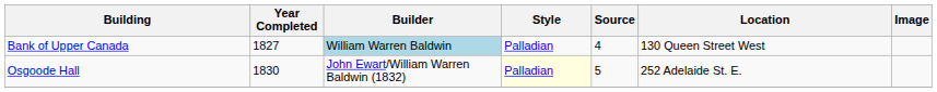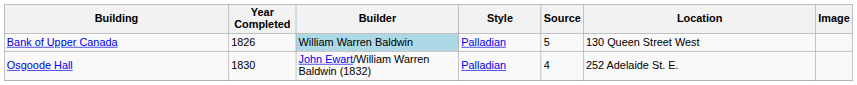Bank of Upper Canada | Year Completed: 1827 -> 1826
Bank of Upper Canada | Source: 4 -> 5
Osgoode Hall | Style: lightyellow background -> no background
Osgoode Hall | Source: 5 -> 4
